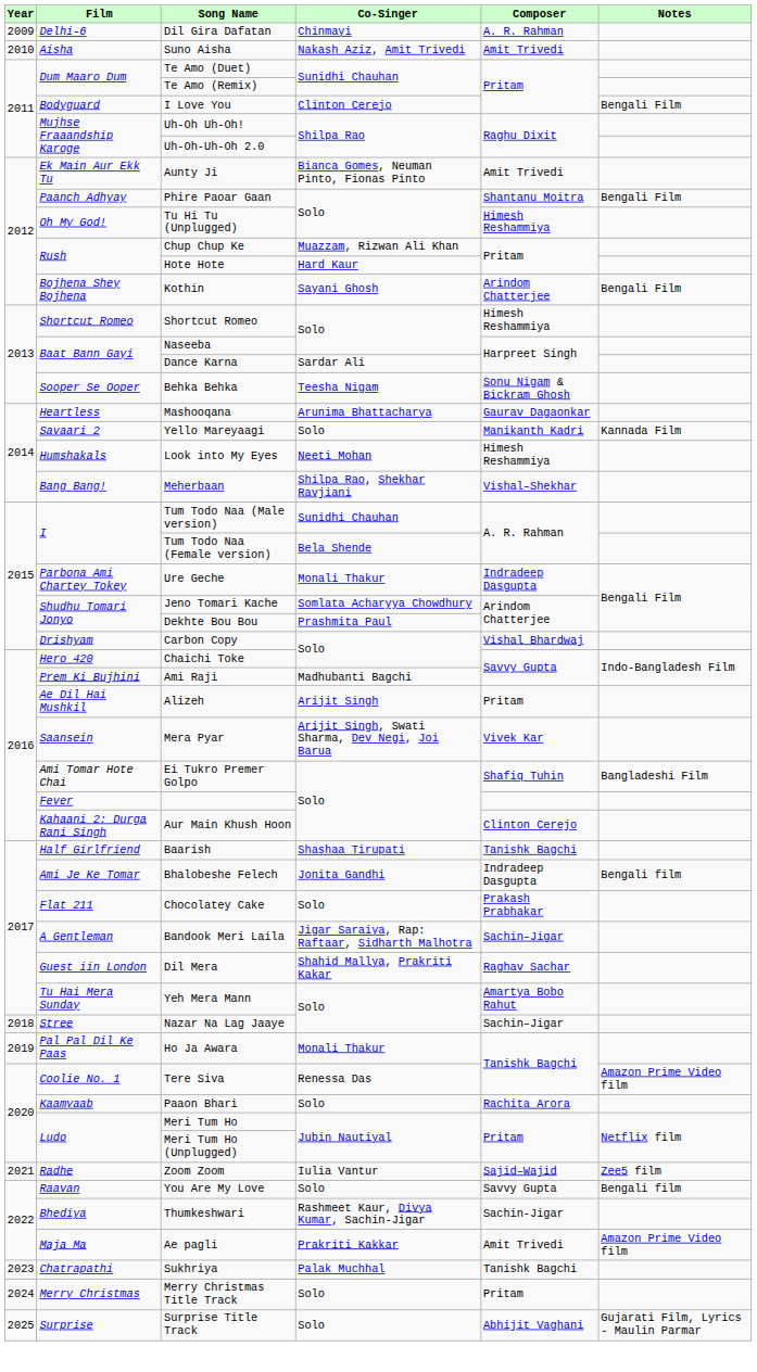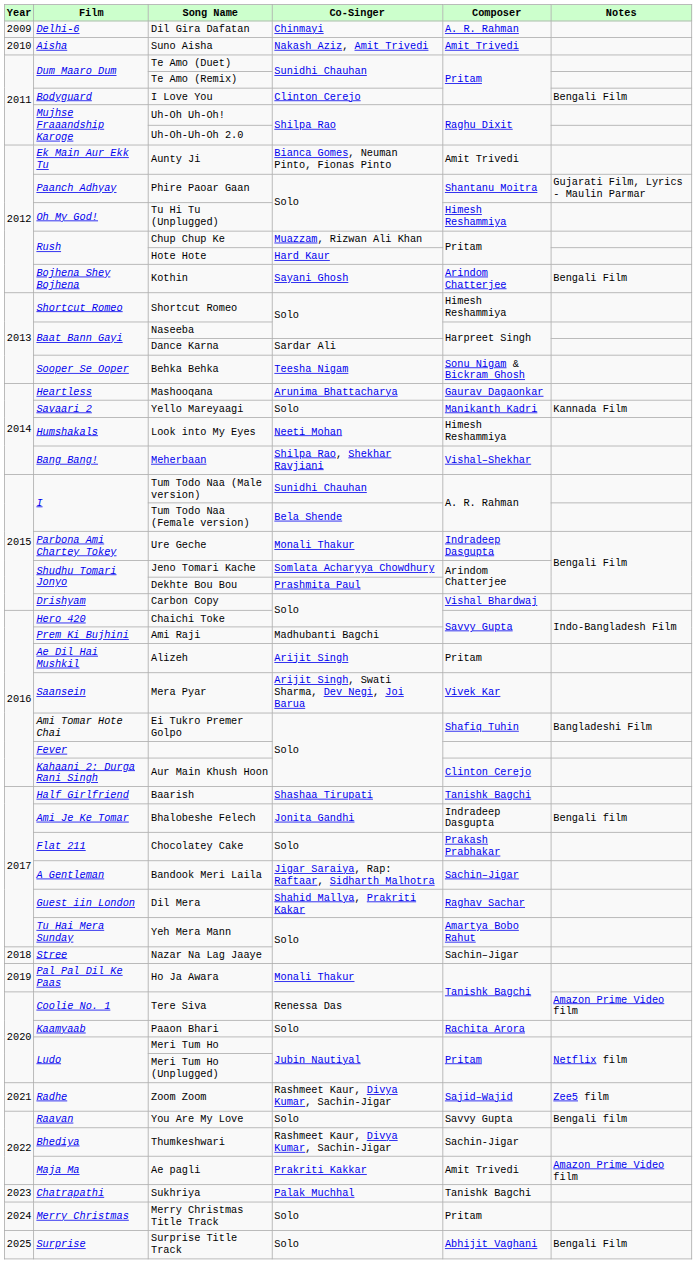Phire Paoar Gaan | Notes: Bengali Film -> Gujarati Film, Lyrics - Maulin Parmar
Zoom Zoom | Co-Singer: Iulia Vantur -> Rashmeet Kaur, Divya Kumar, Sachin-Jigar
Surprise Title Track | Notes: Gujarati Film, Lyrics - Maulin Parmar -> Bengali Film
